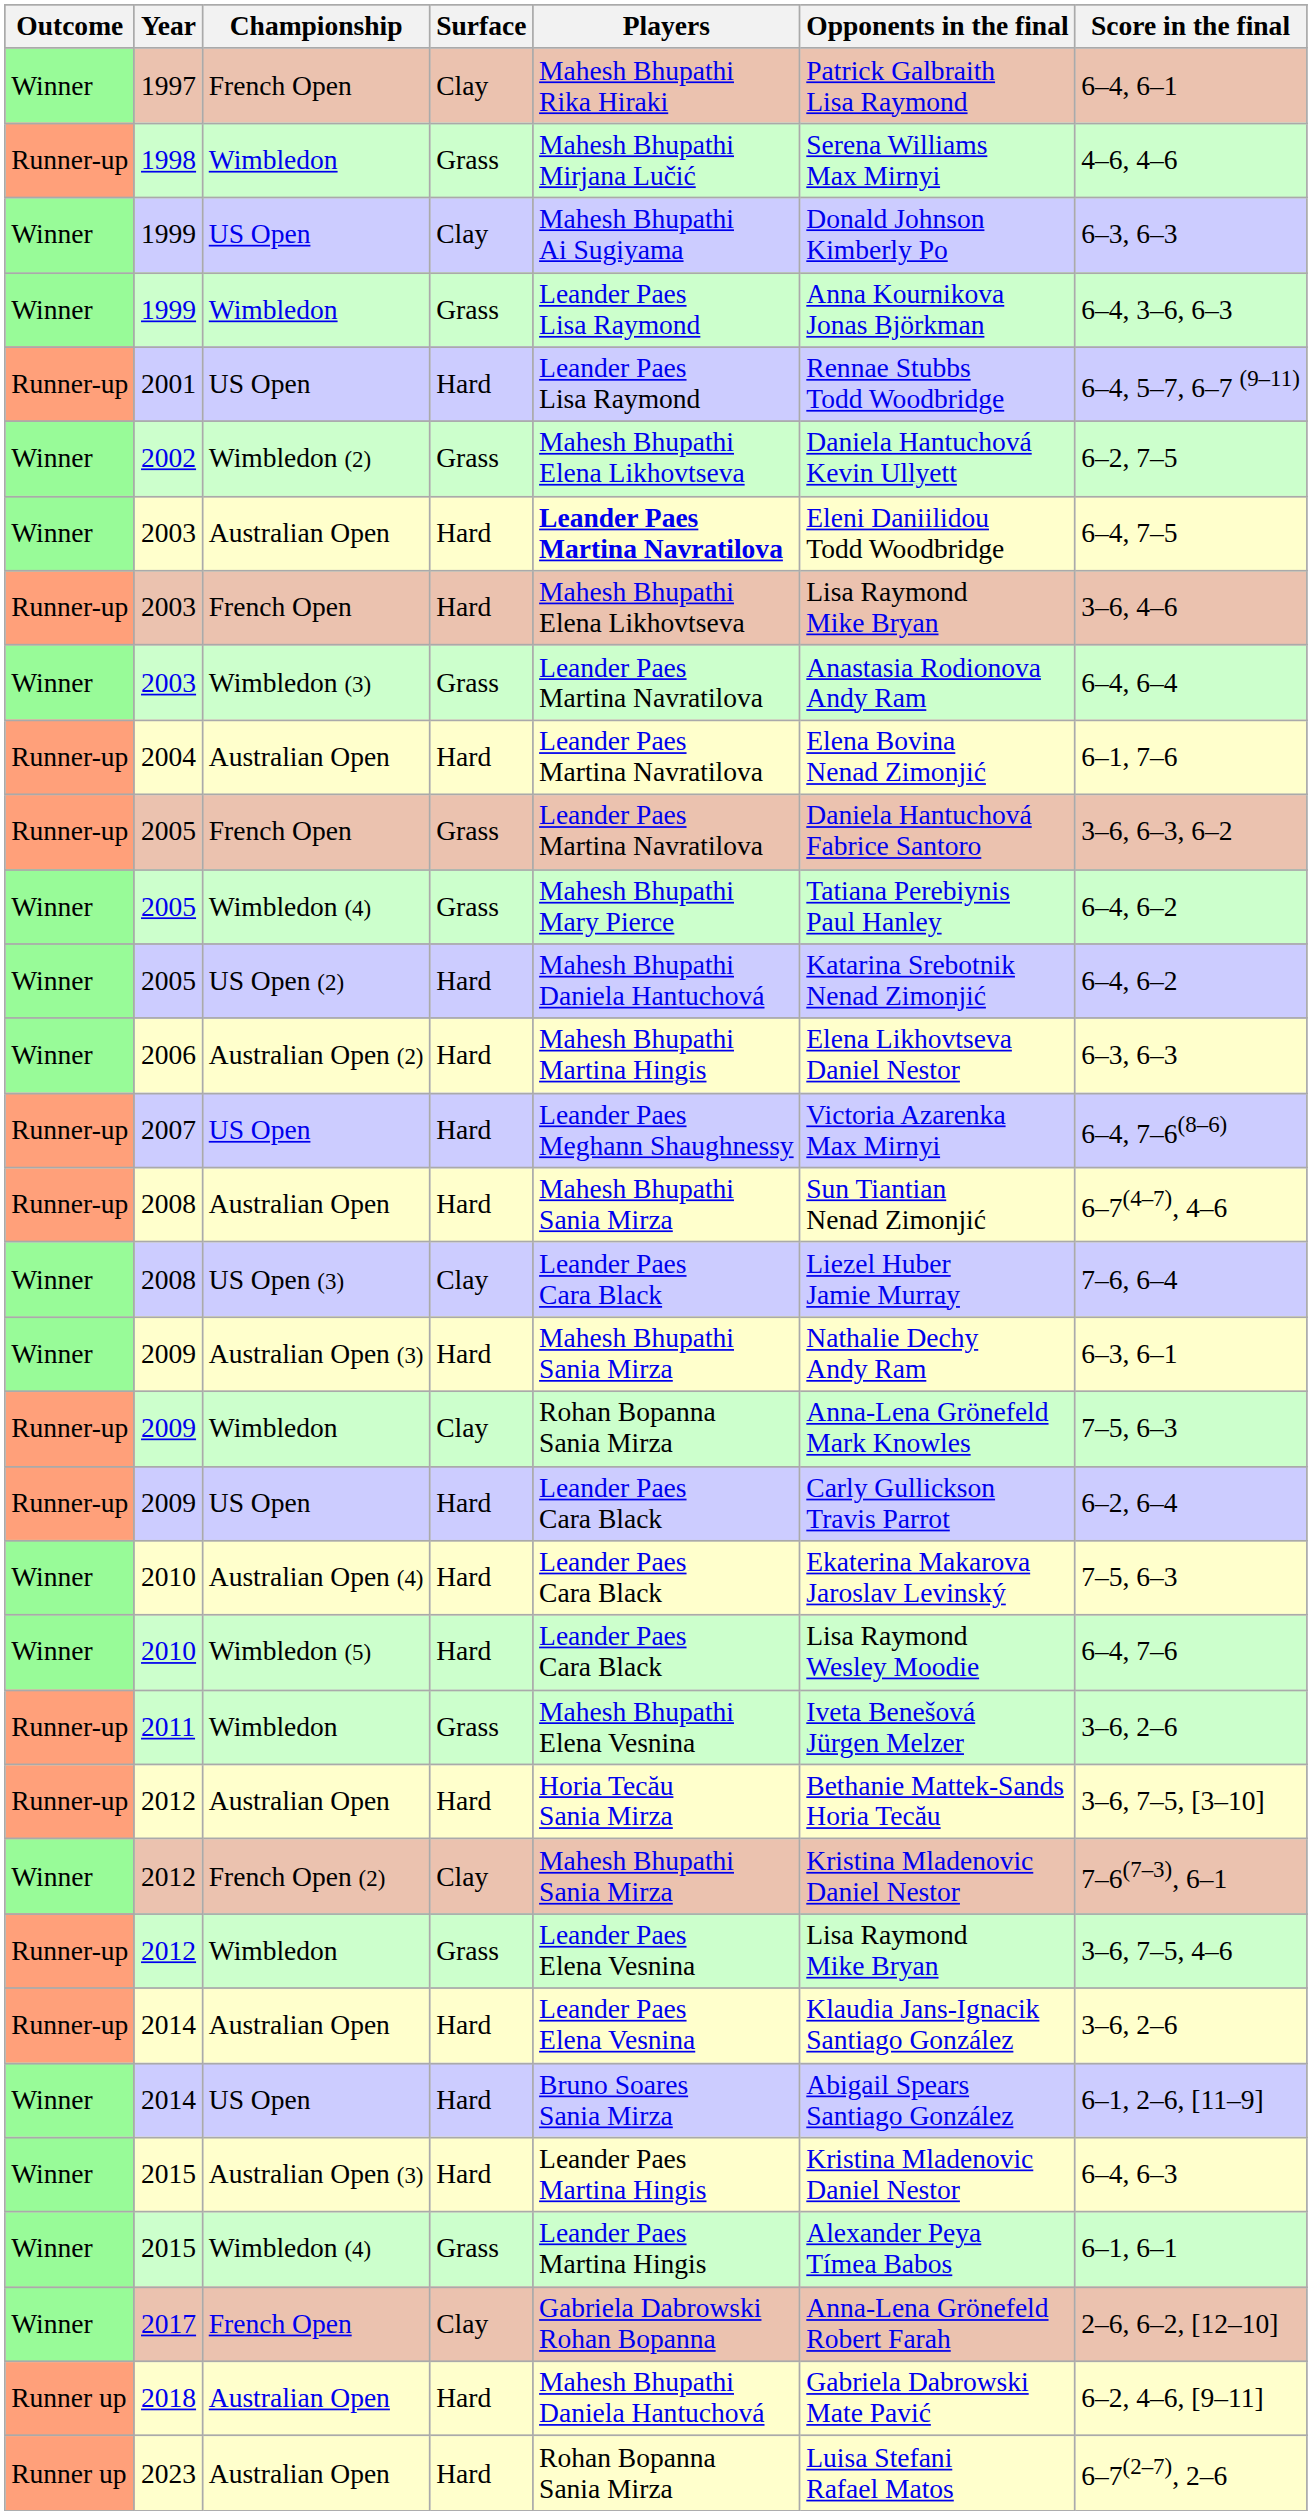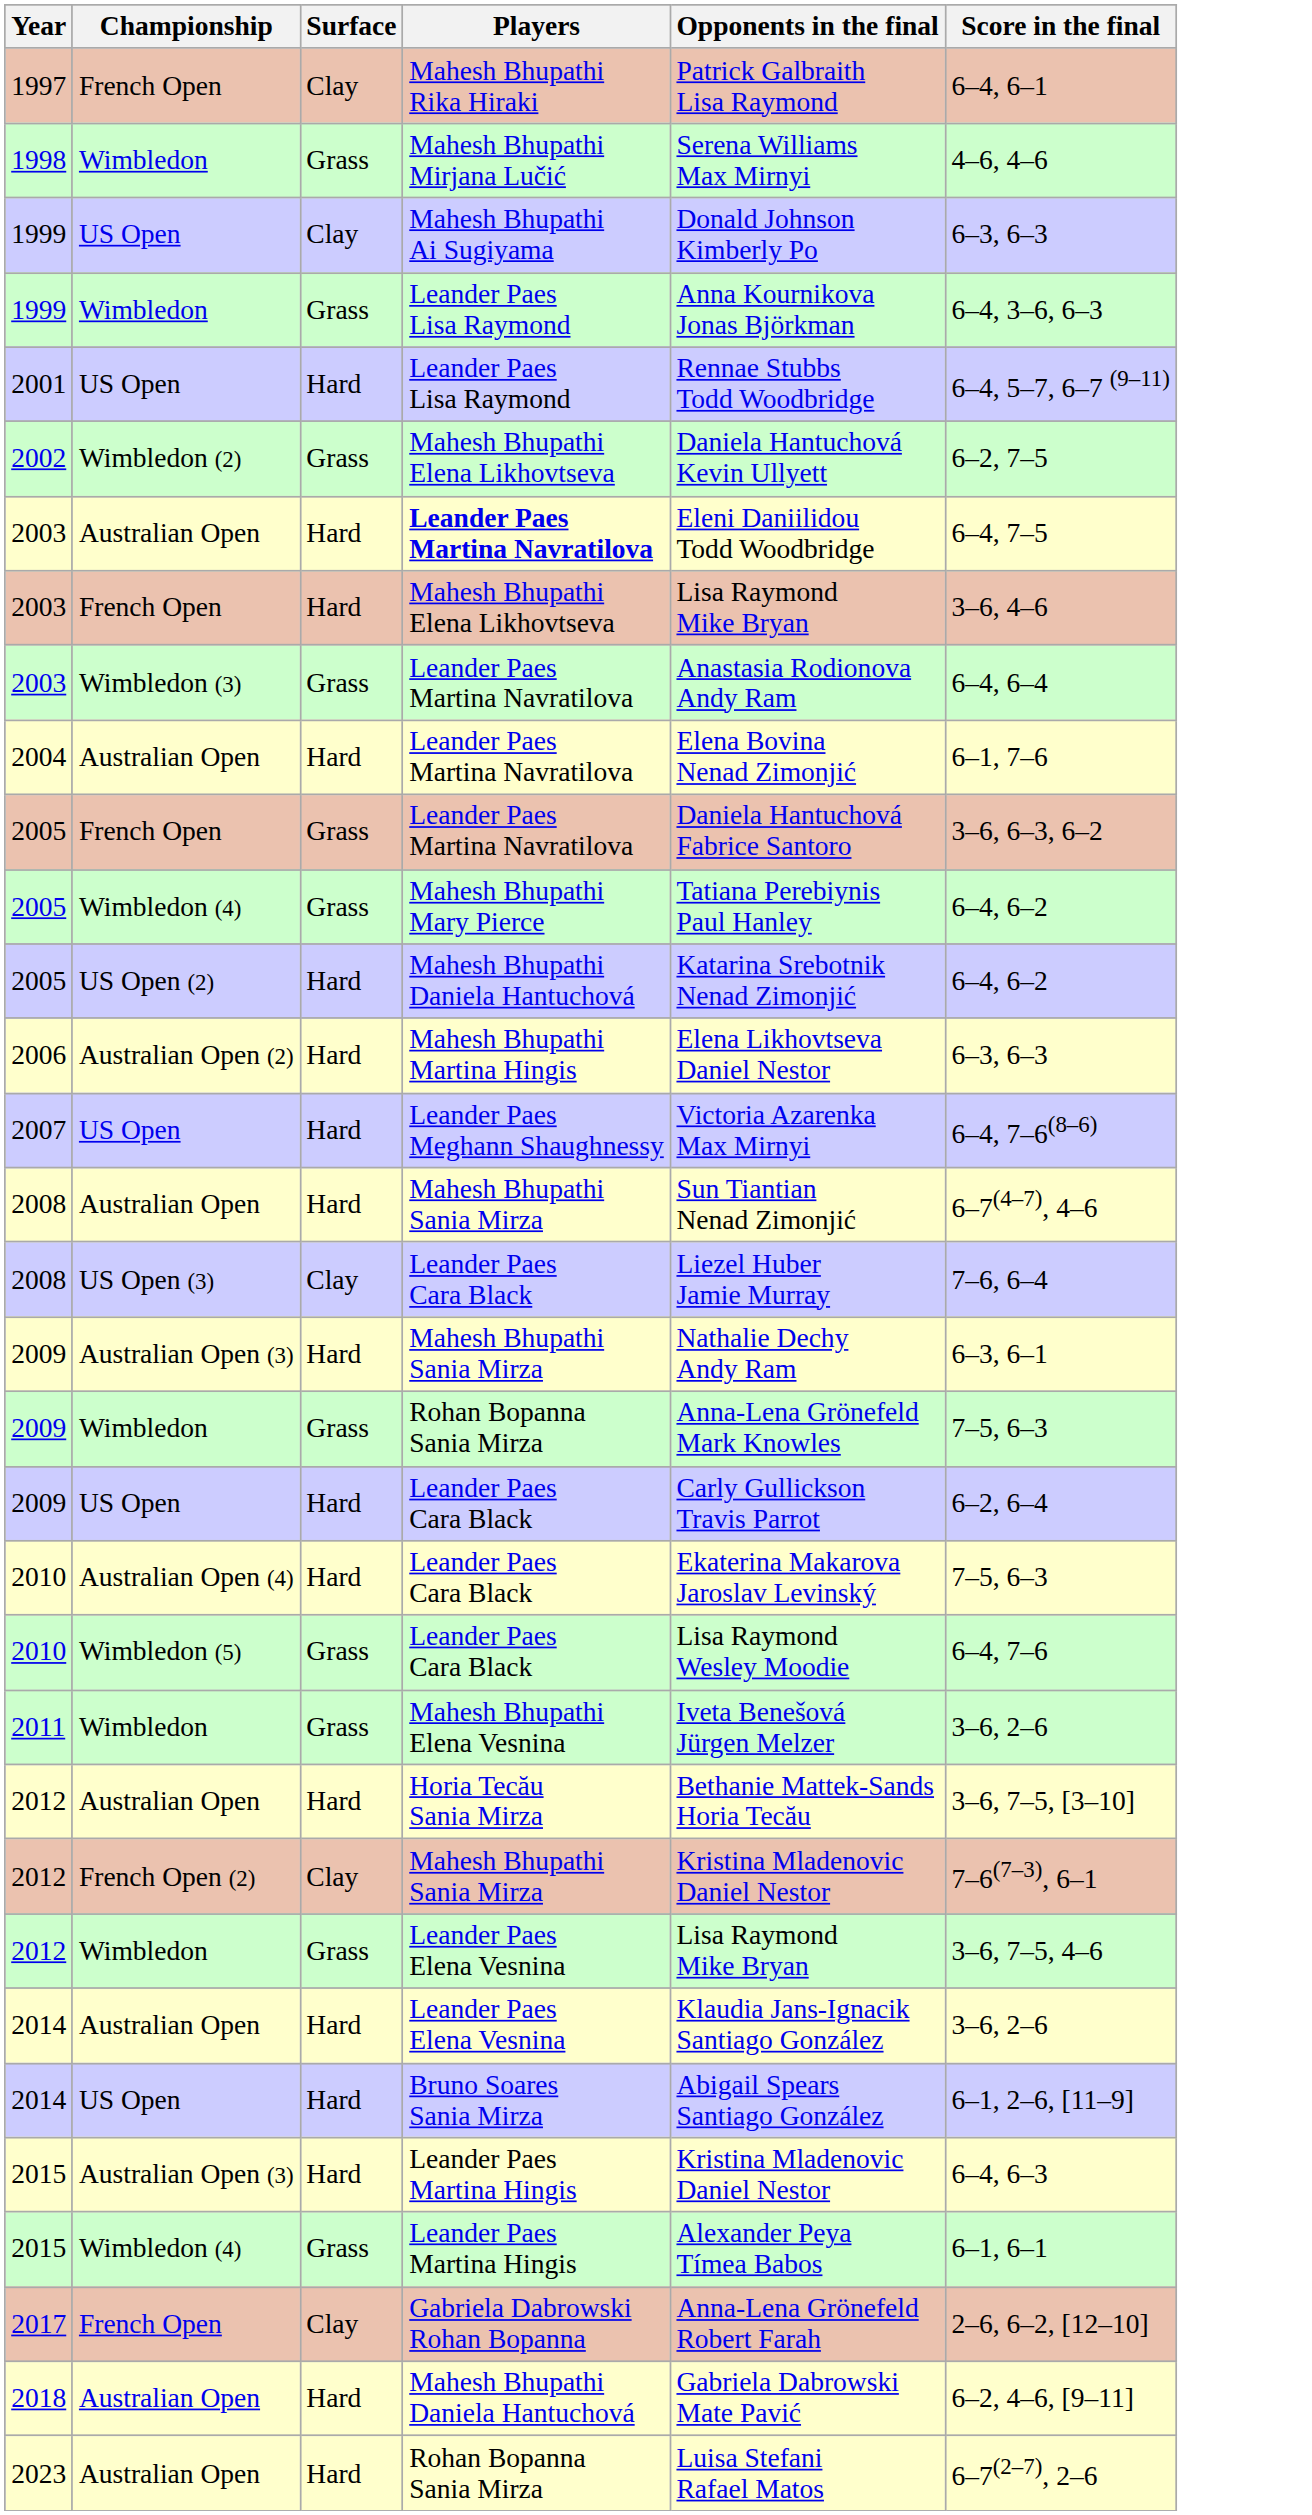- column: Outcome | Winner | Runner-up | Winner | Winner | Runner-up | Winner | Winner | Runner-up | Winner | Runner-up | Runner-up | Winner | Winner | Winner | Runner-up | Runner-up | Winner | Winner | Runner-up | Runner-up | Winner | Winner | Runner-up | Runner-up | Winner | Runner-up | Runner-up | Winner | Winner | Winner | Winner | Runner up | Runner up
2009 / Wimbledon | Surface: Clay -> Grass
2010 / Wimbledon (5) | Surface: Hard -> Grass
